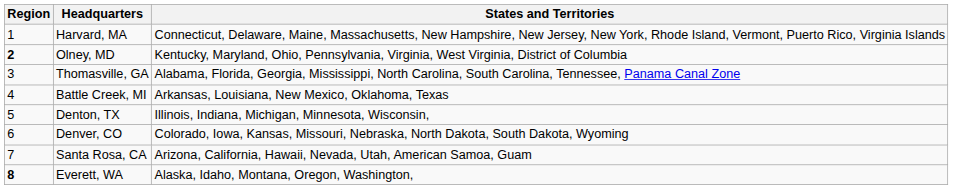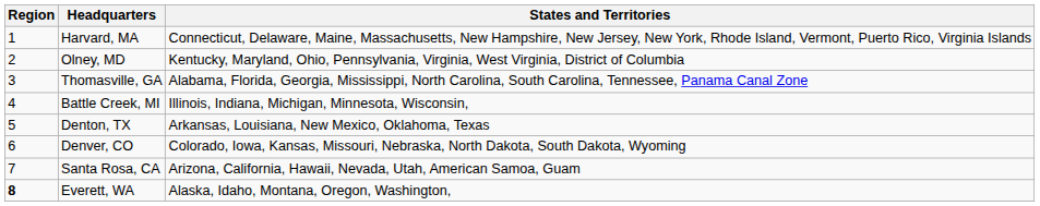Olney, MD | Region: bold -> normal
Battle Creek, MI | States and Territories: Arkansas, Louisiana, New Mexico, Oklahoma, Texas -> Illinois, Indiana, Michigan, Minnesota, Wisconsin,
Denton, TX | States and Territories: Illinois, Indiana, Michigan, Minnesota, Wisconsin, -> Arkansas, Louisiana, New Mexico, Oklahoma, Texas
